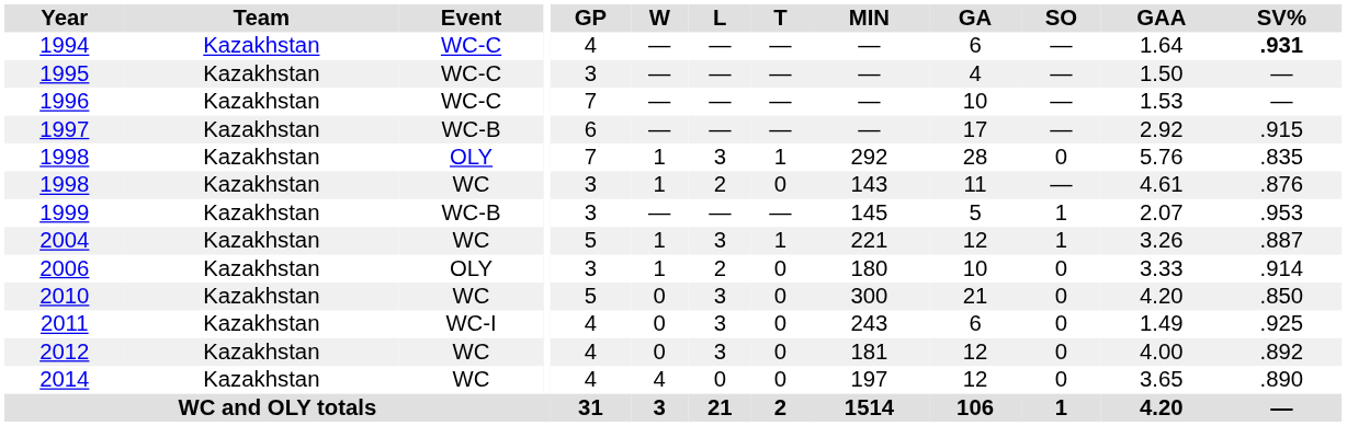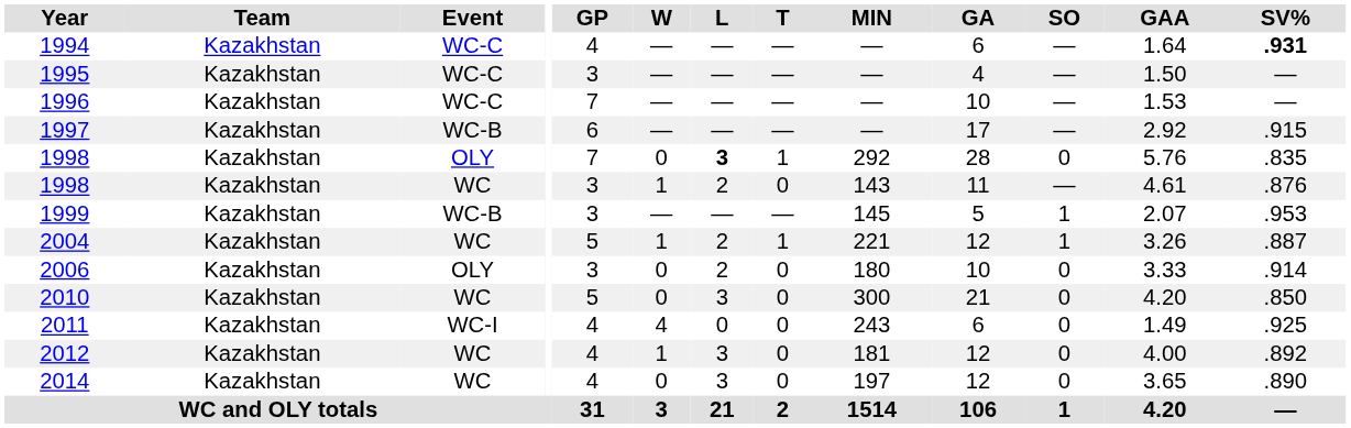1998 / OLY | W: 1 -> 0
1998 / OLY | L: normal -> bold
2004 | L: 3 -> 2
2006 | W: 1 -> 0
2011 | W: 0 -> 4
2011 | L: 3 -> 0
2012 | W: 0 -> 1
2014 | W: 4 -> 0
2014 | L: 0 -> 3
